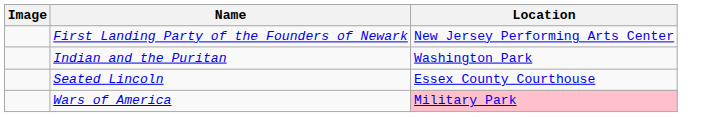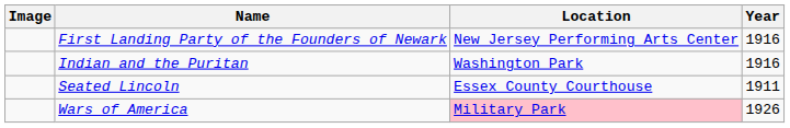+ column: Year | 1916 | 1916 | 1911 | 1926
